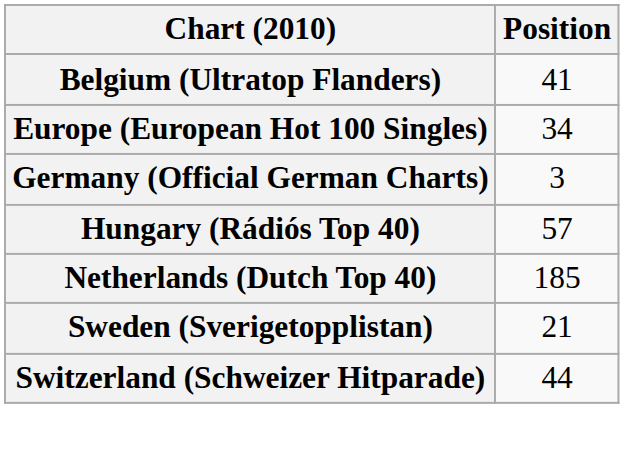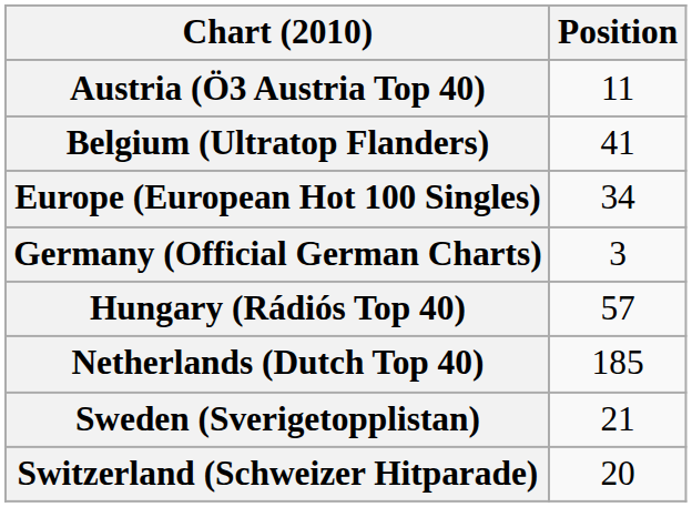+ row: Austria (Ö3 Austria Top 40) | 11
Switzerland (Schweizer Hitparade) | Position: 44 -> 20
